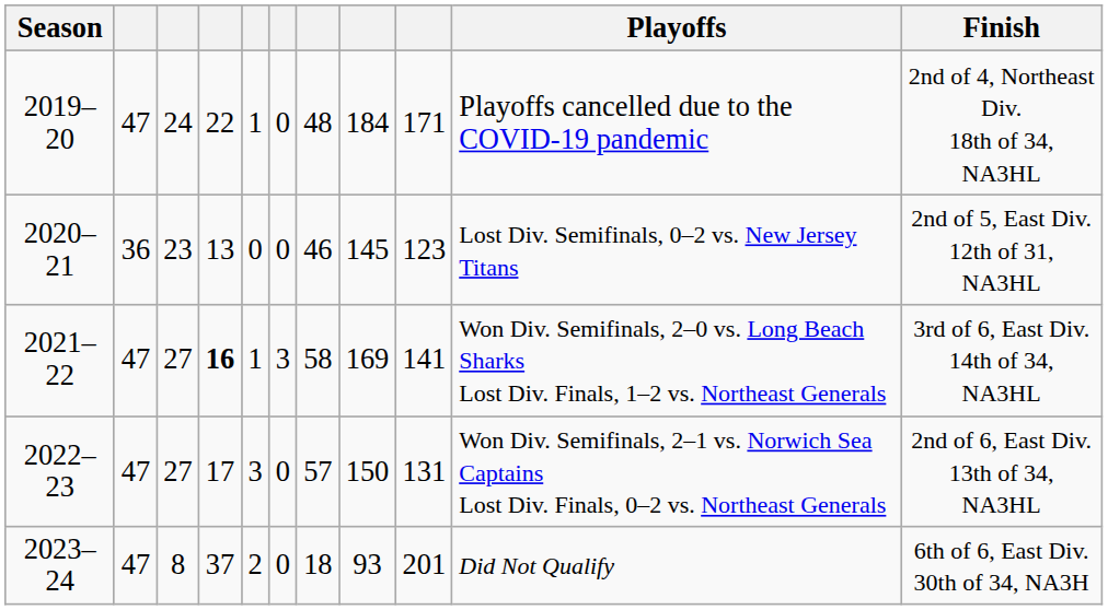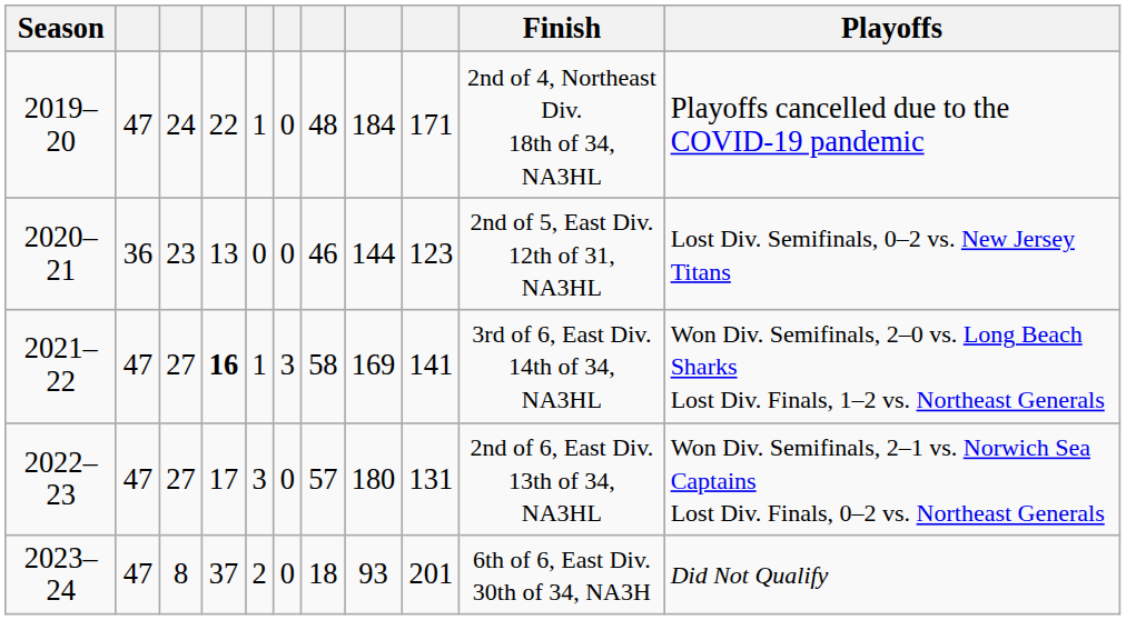columns swapped: Finish <-> Playoffs
2020–21 | column 8: 145 -> 144
2022–23 | column 8: 150 -> 180
